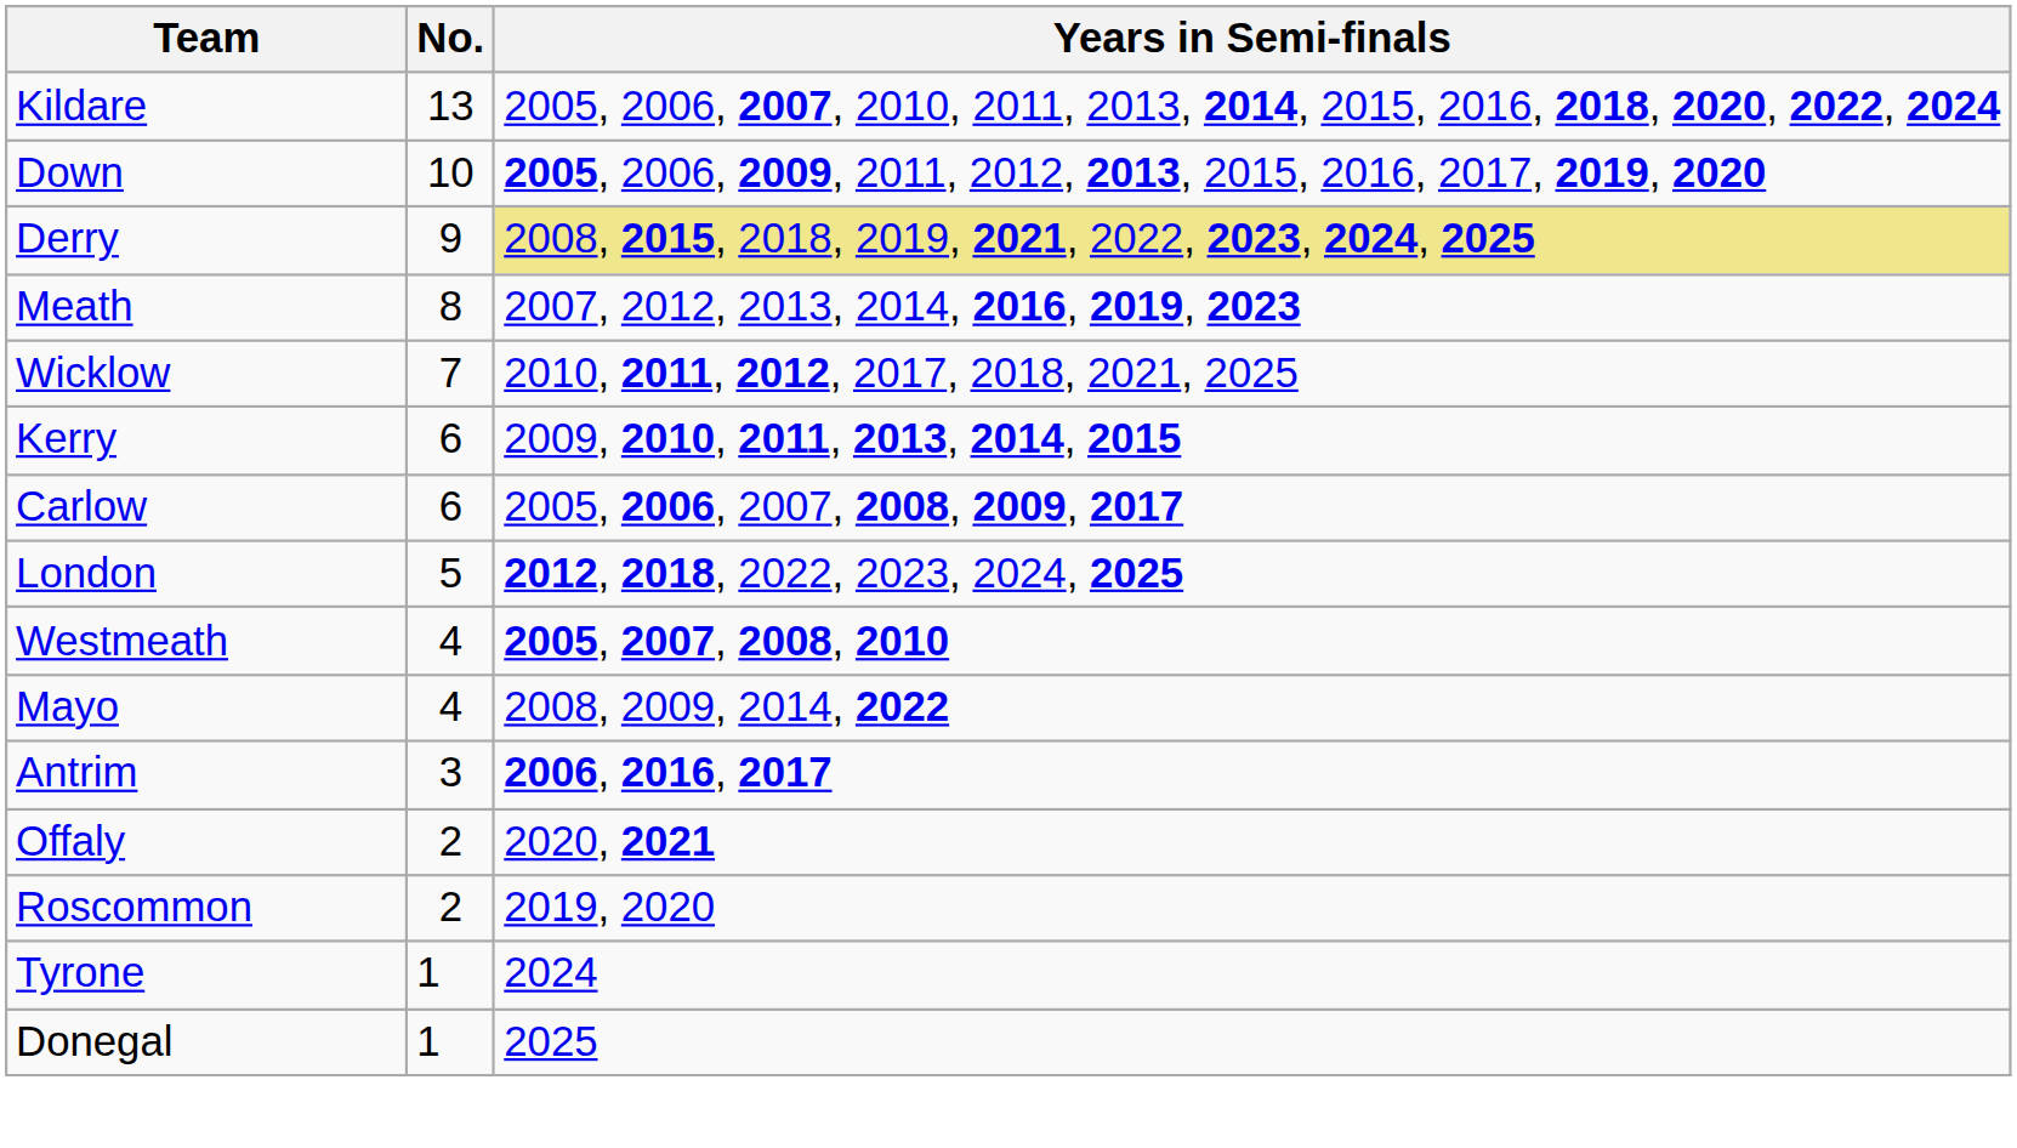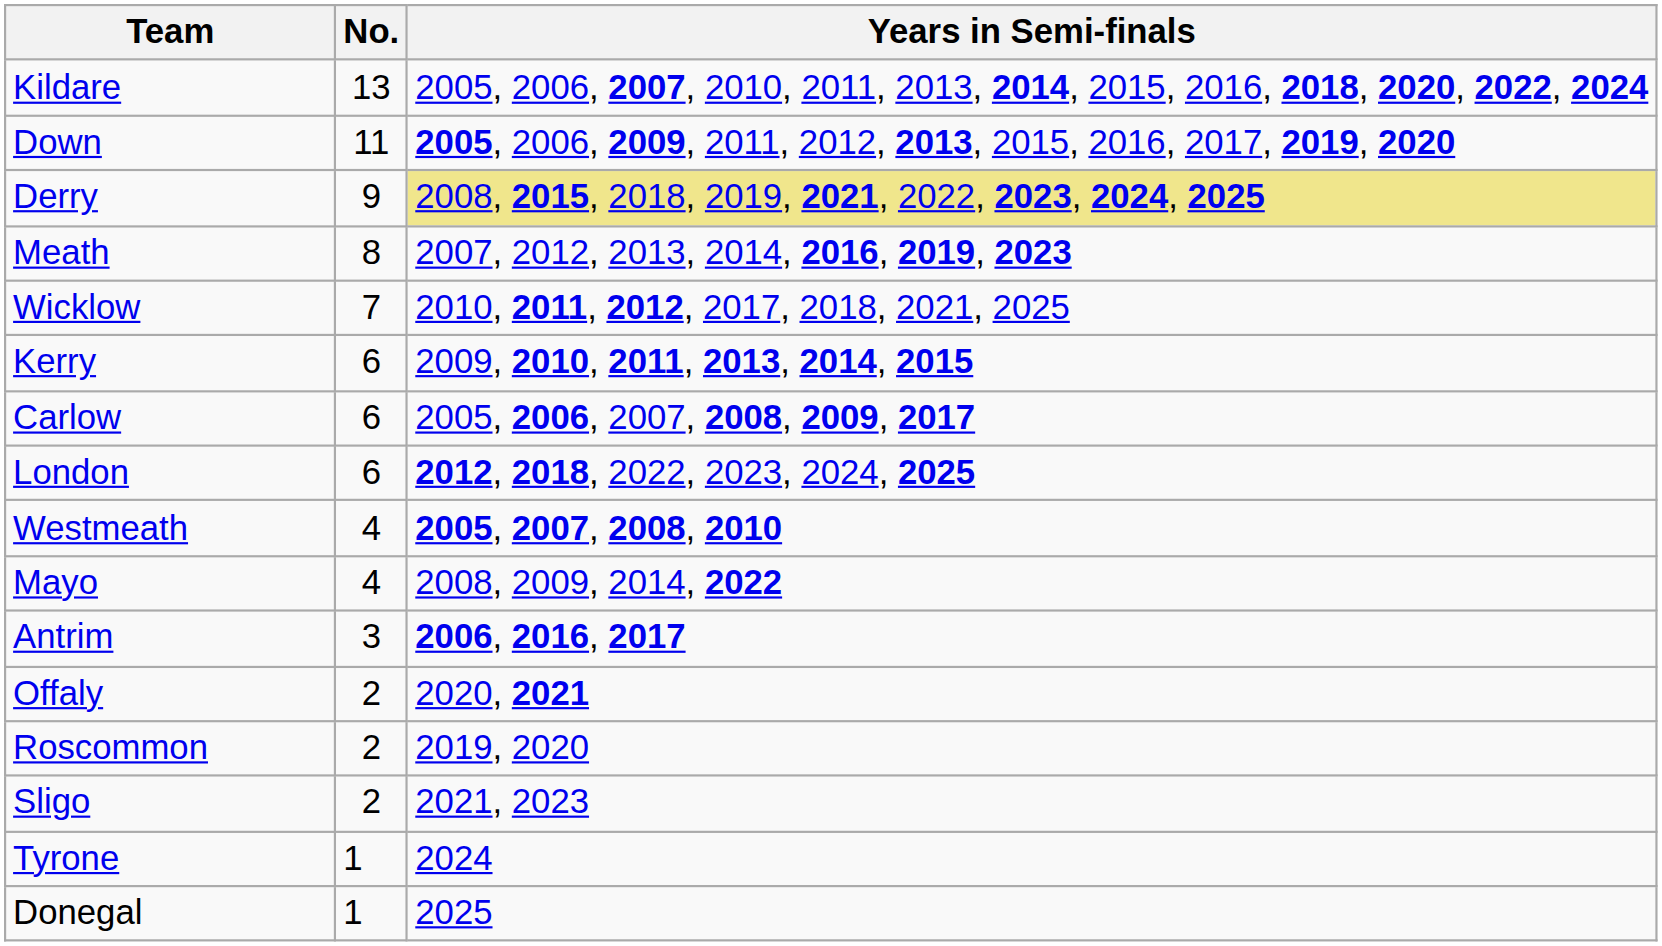Down | No.: 10 -> 11
London | No.: 5 -> 6
+ row: Sligo | 2 | 2021, 2023
